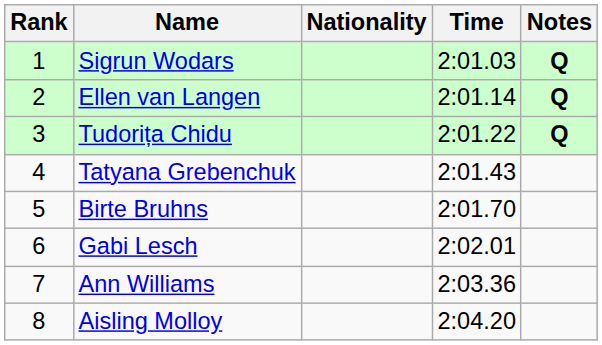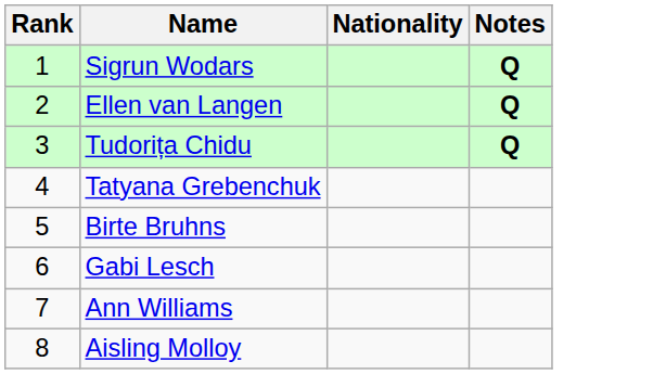- column: Time | 2:01.03 | 2:01.14 | 2:01.22 | 2:01.43 | 2:01.70 | 2:02.01 | 2:03.36 | 2:04.20
